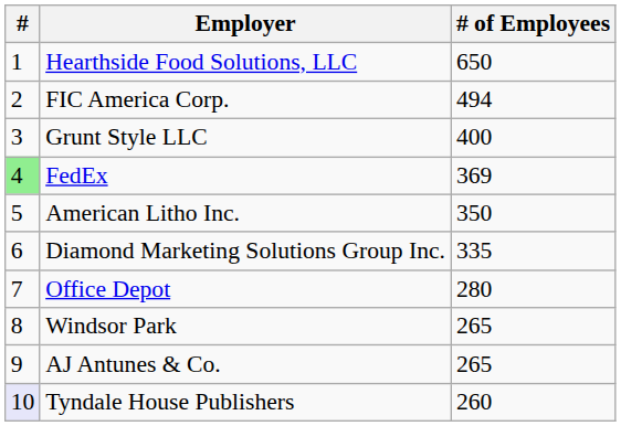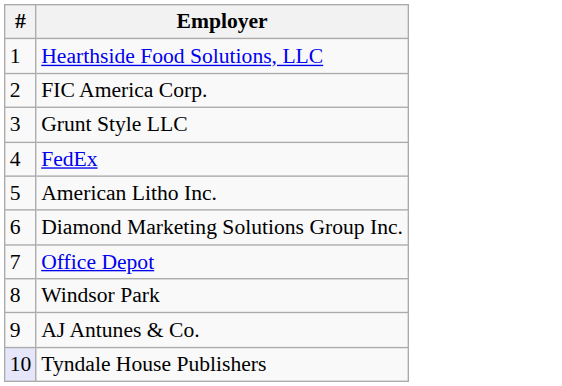- column: # of Employees | 650 | 494 | 400 | 369 | 350 | 335 | 280 | 265 | 265 | 260
FedEx | #: lightgreen background -> no background
